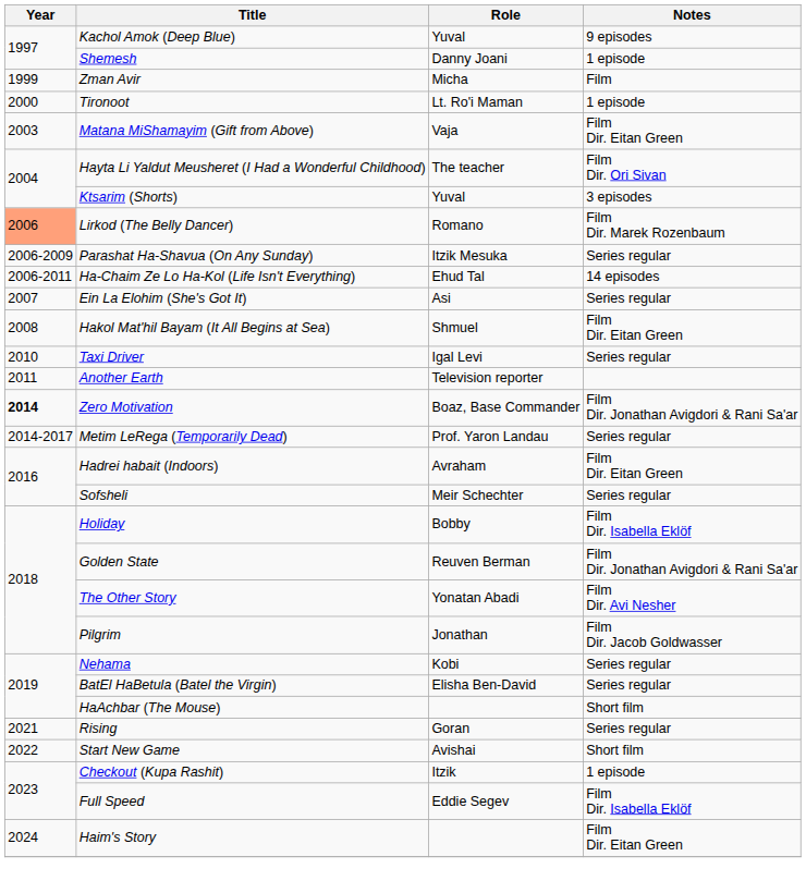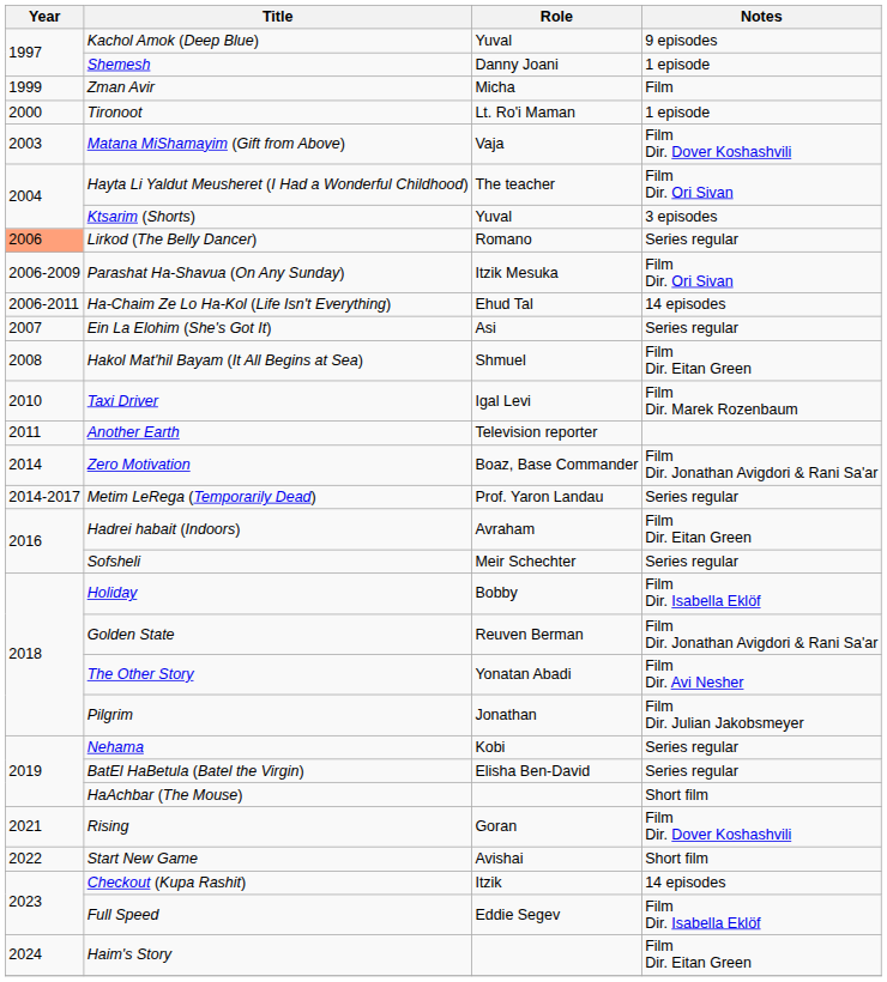Matana MiShamayim (Gift from Above) | Notes: Film Dir. Eitan Green -> Film Dir. Dover Koshashvili
Lirkod (The Belly Dancer) | Notes: Film Dir. Marek Rozenbaum -> Series regular
Parashat Ha-Shavua (On Any Sunday) | Notes: Series regular -> Film Dir. Ori Sivan
Taxi Driver | Notes: Series regular -> Film Dir. Marek Rozenbaum
Zero Motivation | Year: bold -> normal
Pilgrim | Notes: Film Dir. Jacob Goldwasser -> Film Dir. Julian Jakobsmeyer
Rising | Notes: Series regular -> Film Dir. Dover Koshashvili
Checkout (Kupa Rashit) | Notes: 1 episode -> 14 episodes
